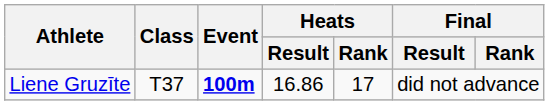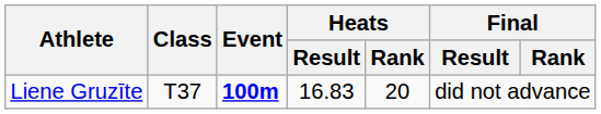Liene Gruzīte | Heats / Result: 16.86 -> 16.83
Liene Gruzīte | Heats / Rank: 17 -> 20
